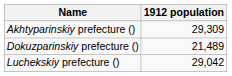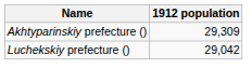- row: Dokuzparinskiy prefecture () | 21,489
